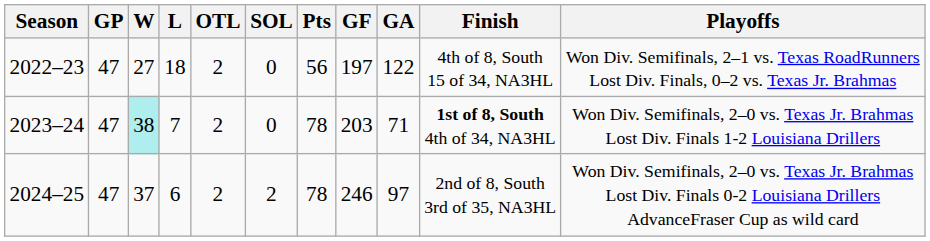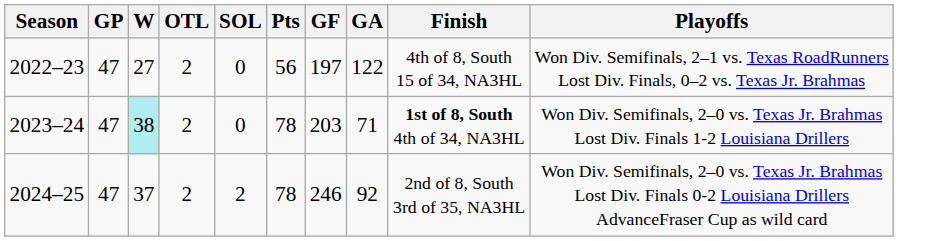- column: L | 18 | 7 | 6
2024–25 | GA: 97 -> 92
